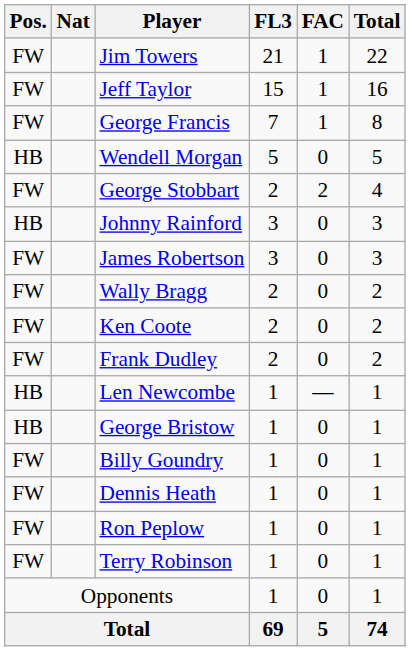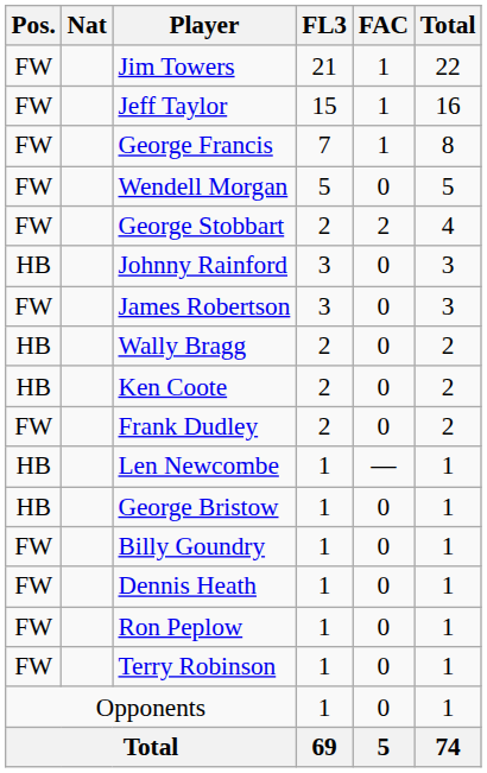Wendell Morgan | Pos.: HB -> FW
Wally Bragg | Pos.: FW -> HB
Ken Coote | Pos.: FW -> HB
